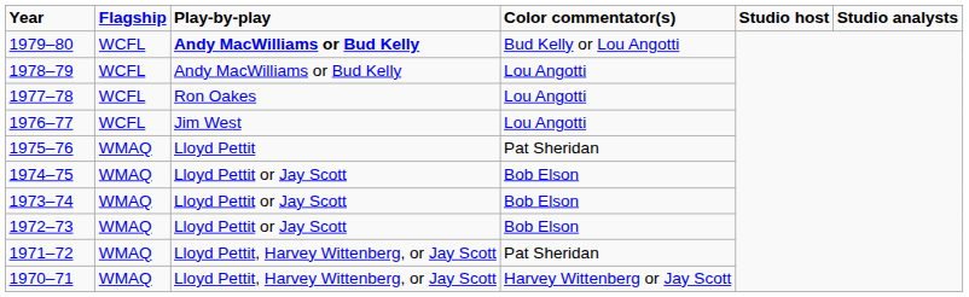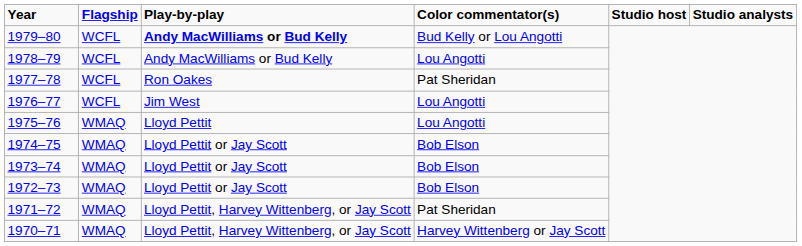1977–78 | Color commentator(s): Lou Angotti -> Pat Sheridan
1975–76 | Color commentator(s): Pat Sheridan -> Lou Angotti
